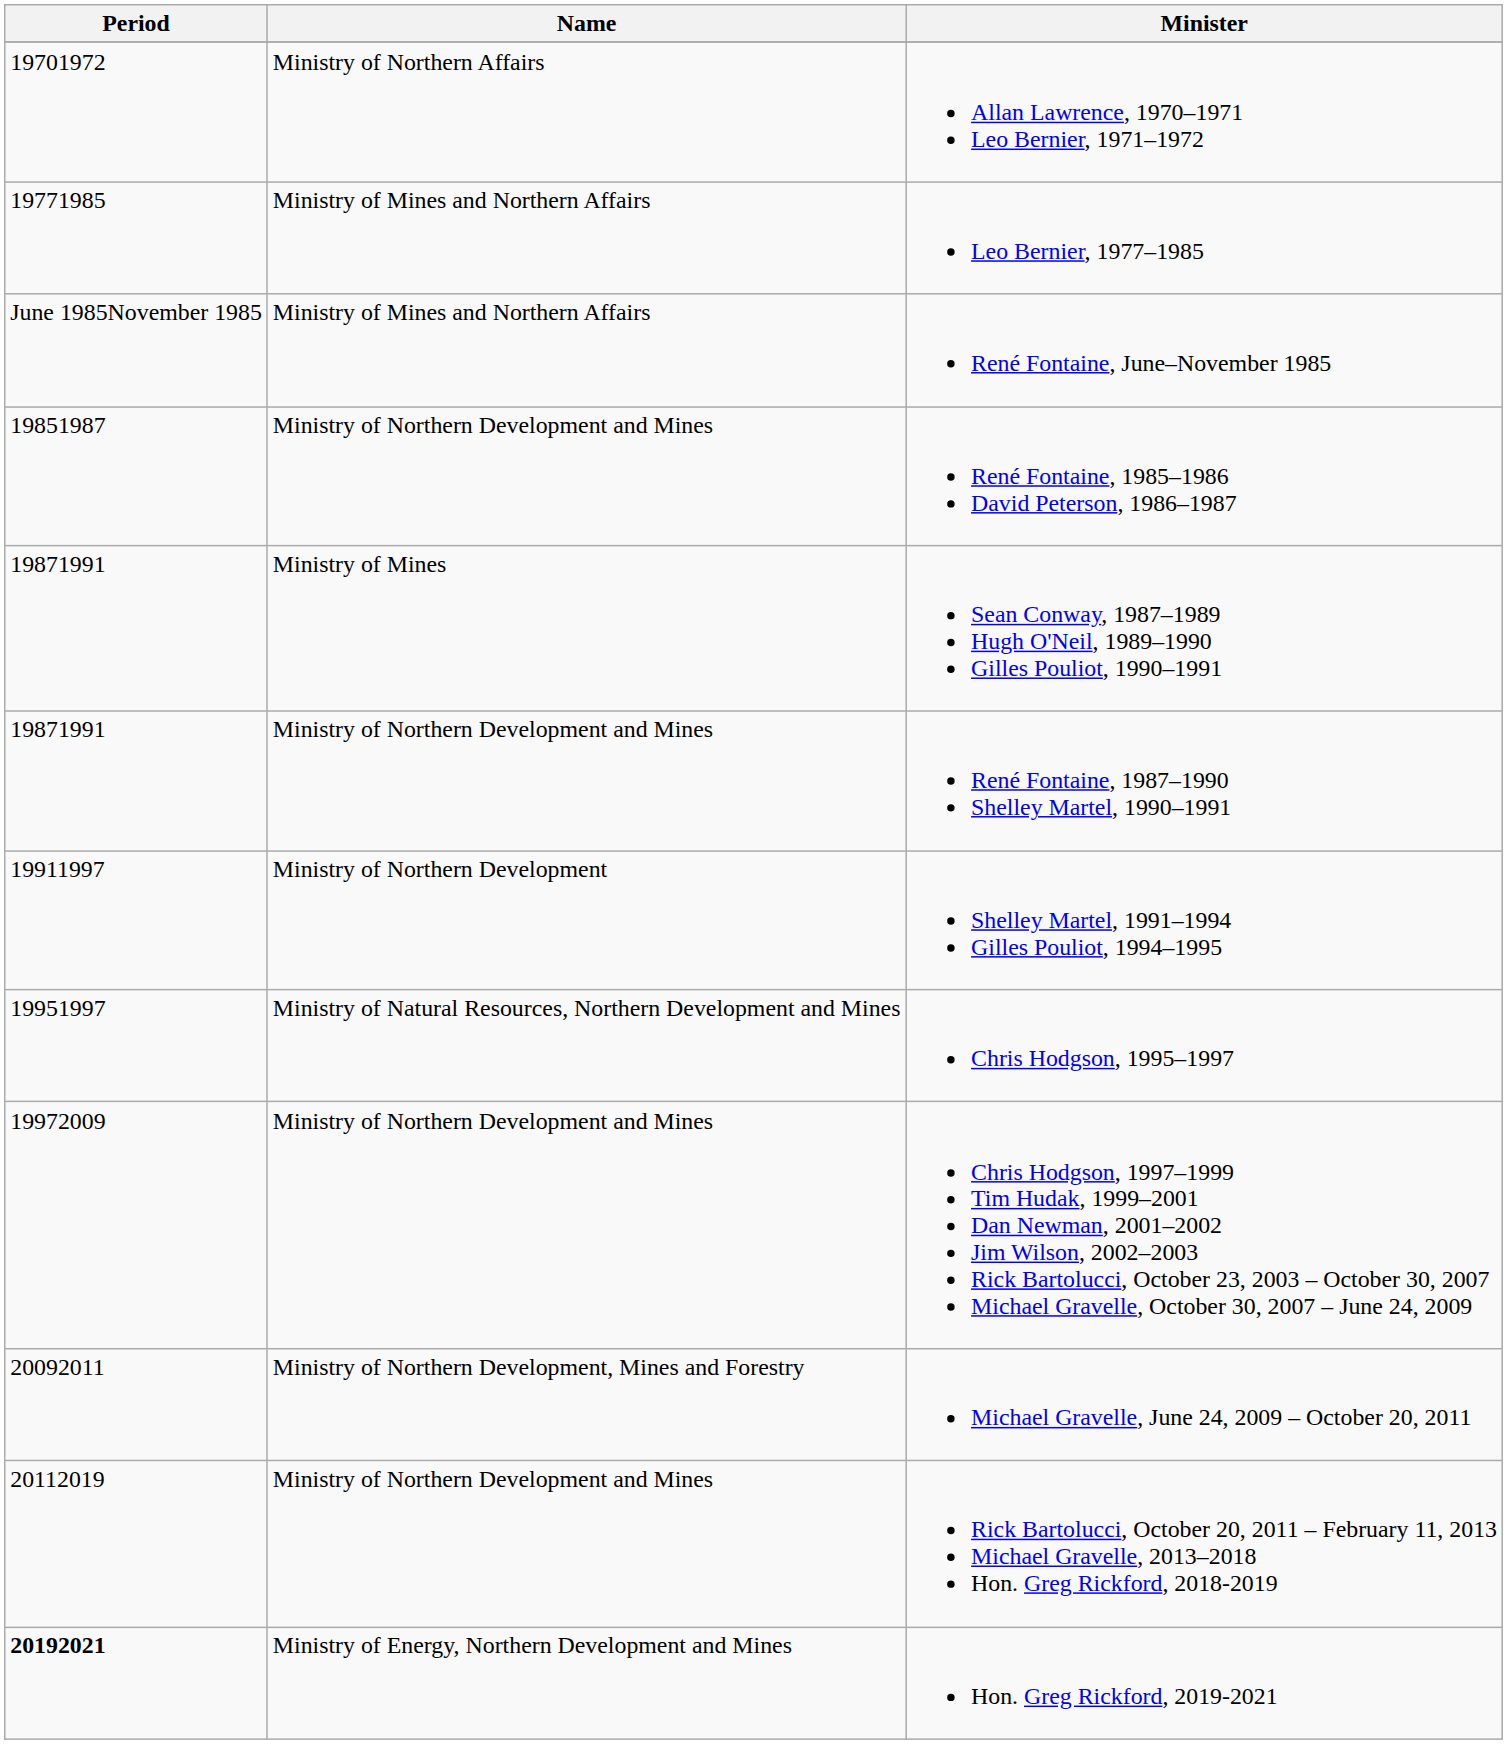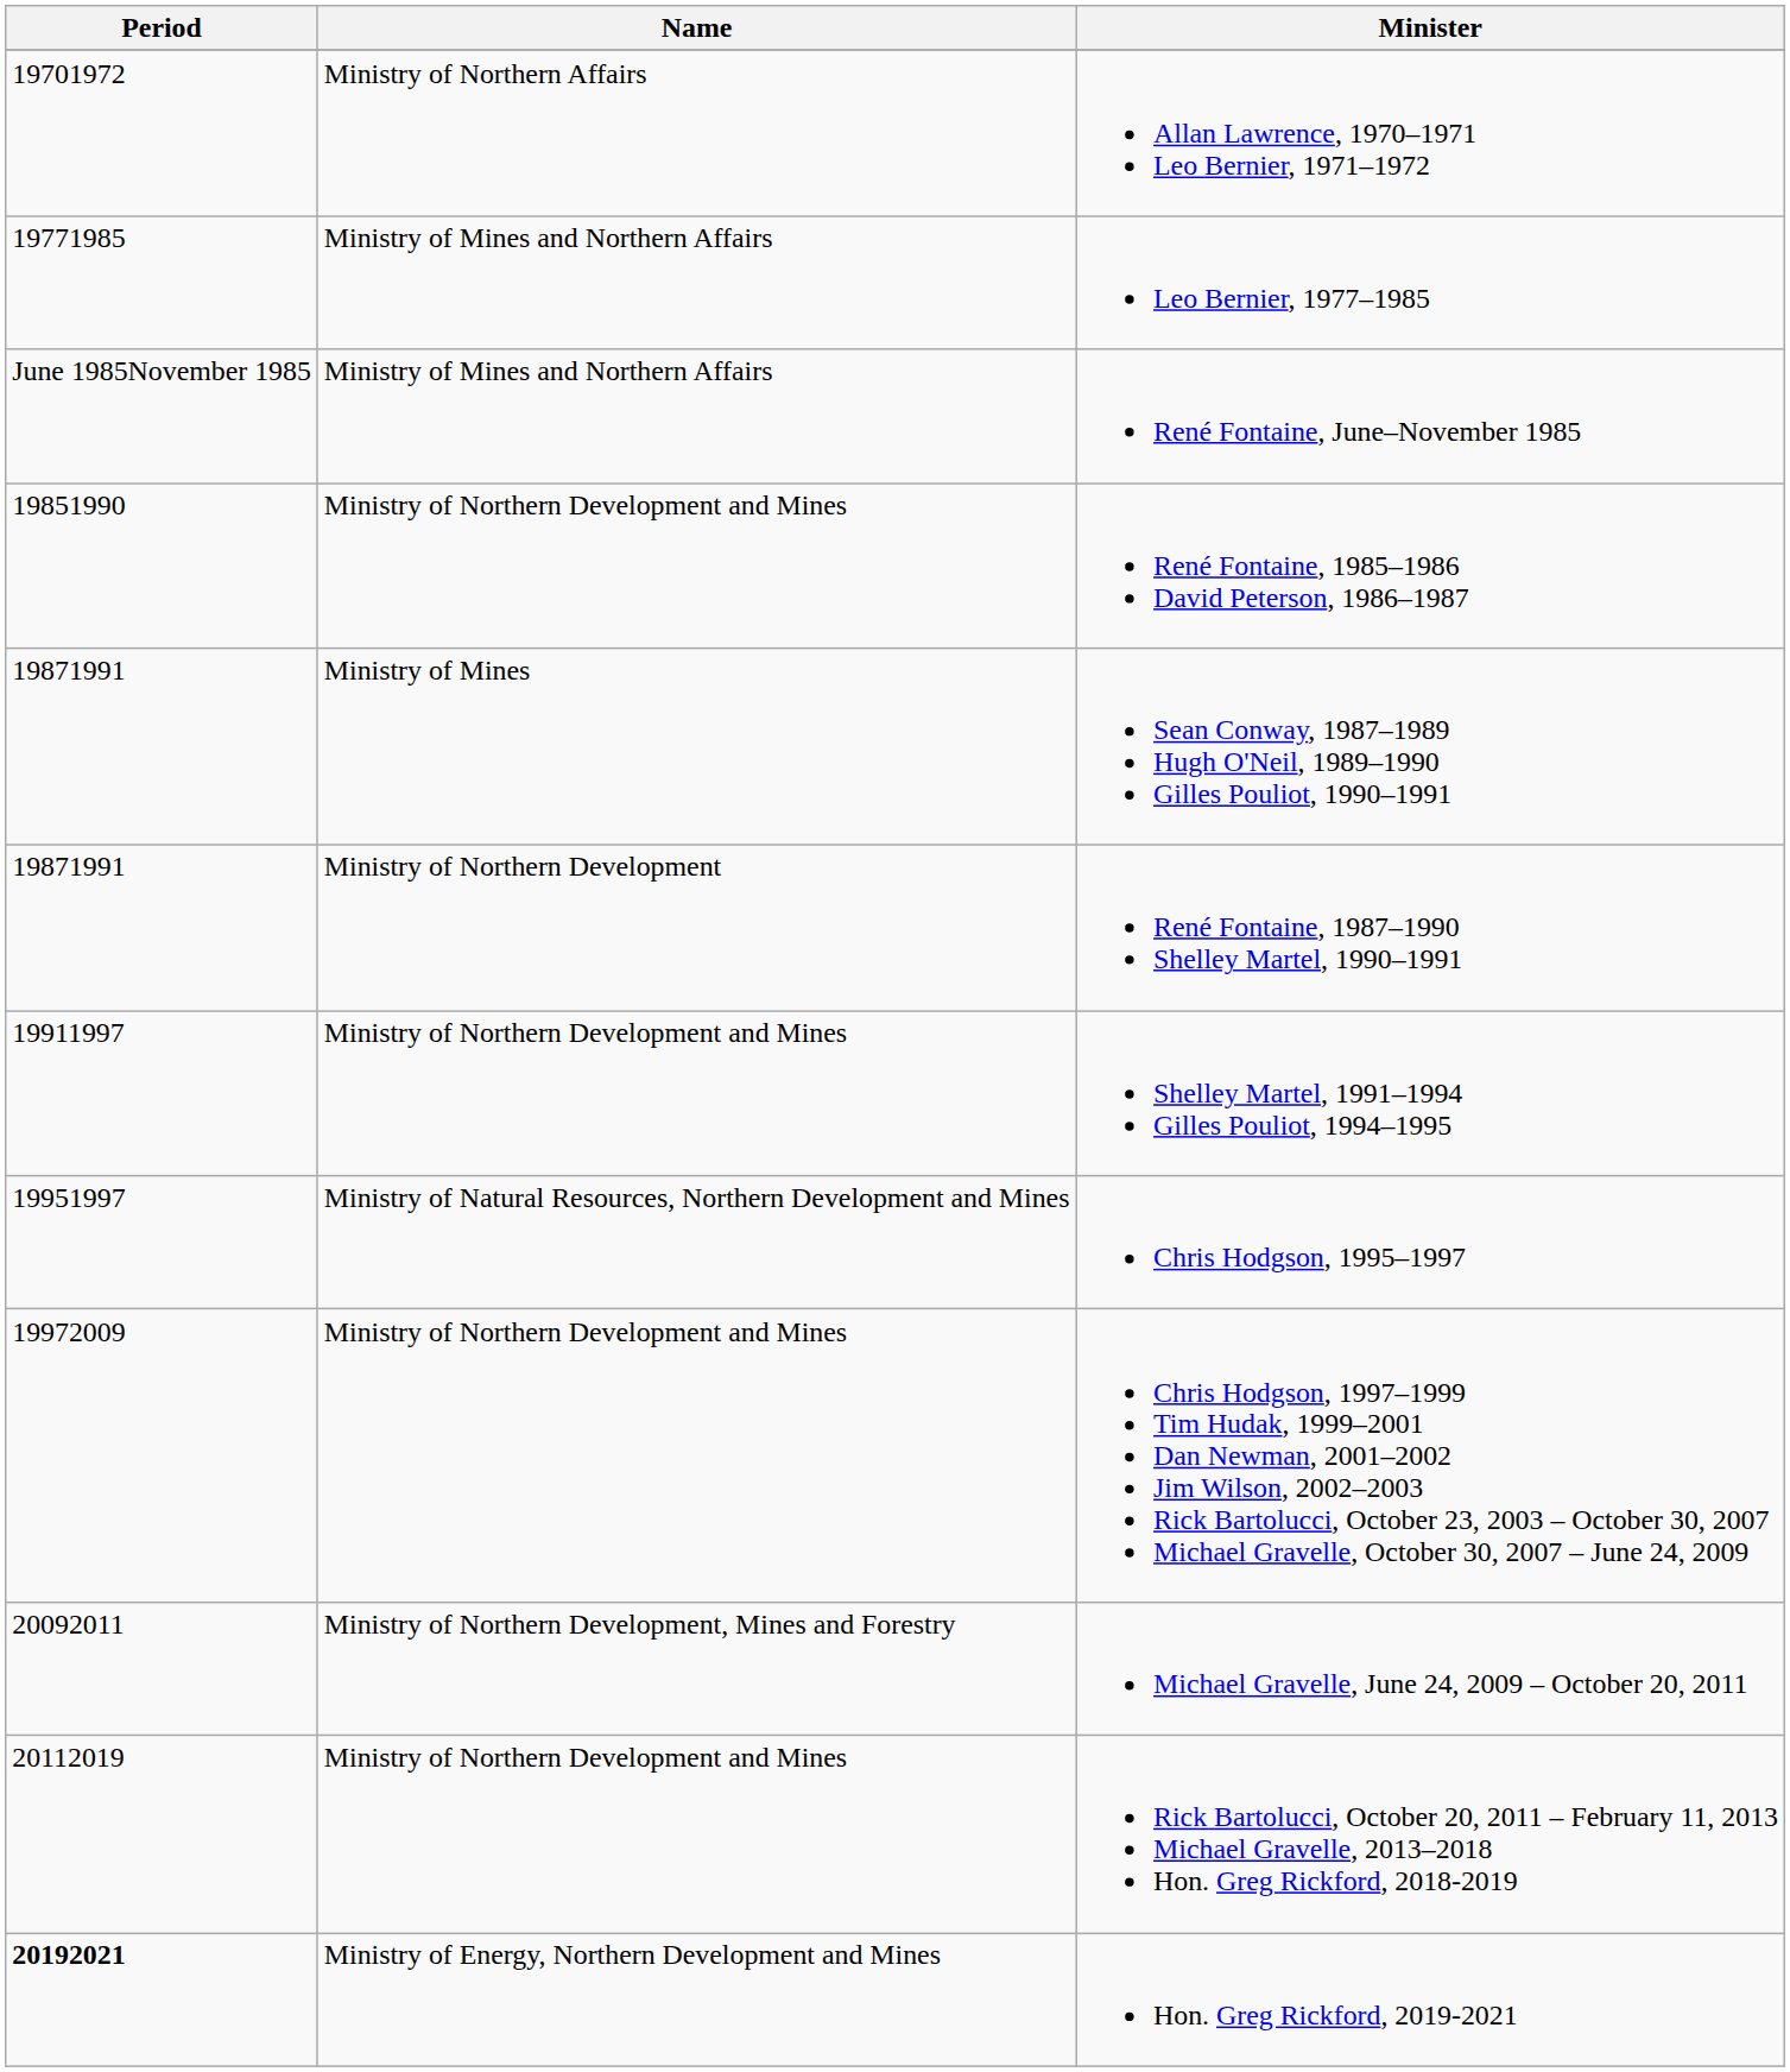René Fontaine, 1985–1986 David Peterson, 1986–1987 | Period: 19851987 -> 19851990
René Fontaine, 1987–1990 Shelley Martel, 1990–1991 | Name: Ministry of Northern Development and Mines -> Ministry of Northern Development
Shelley Martel, 1991–1994 Gilles Pouliot, 1994–1995 | Name: Ministry of Northern Development -> Ministry of Northern Development and Mines
